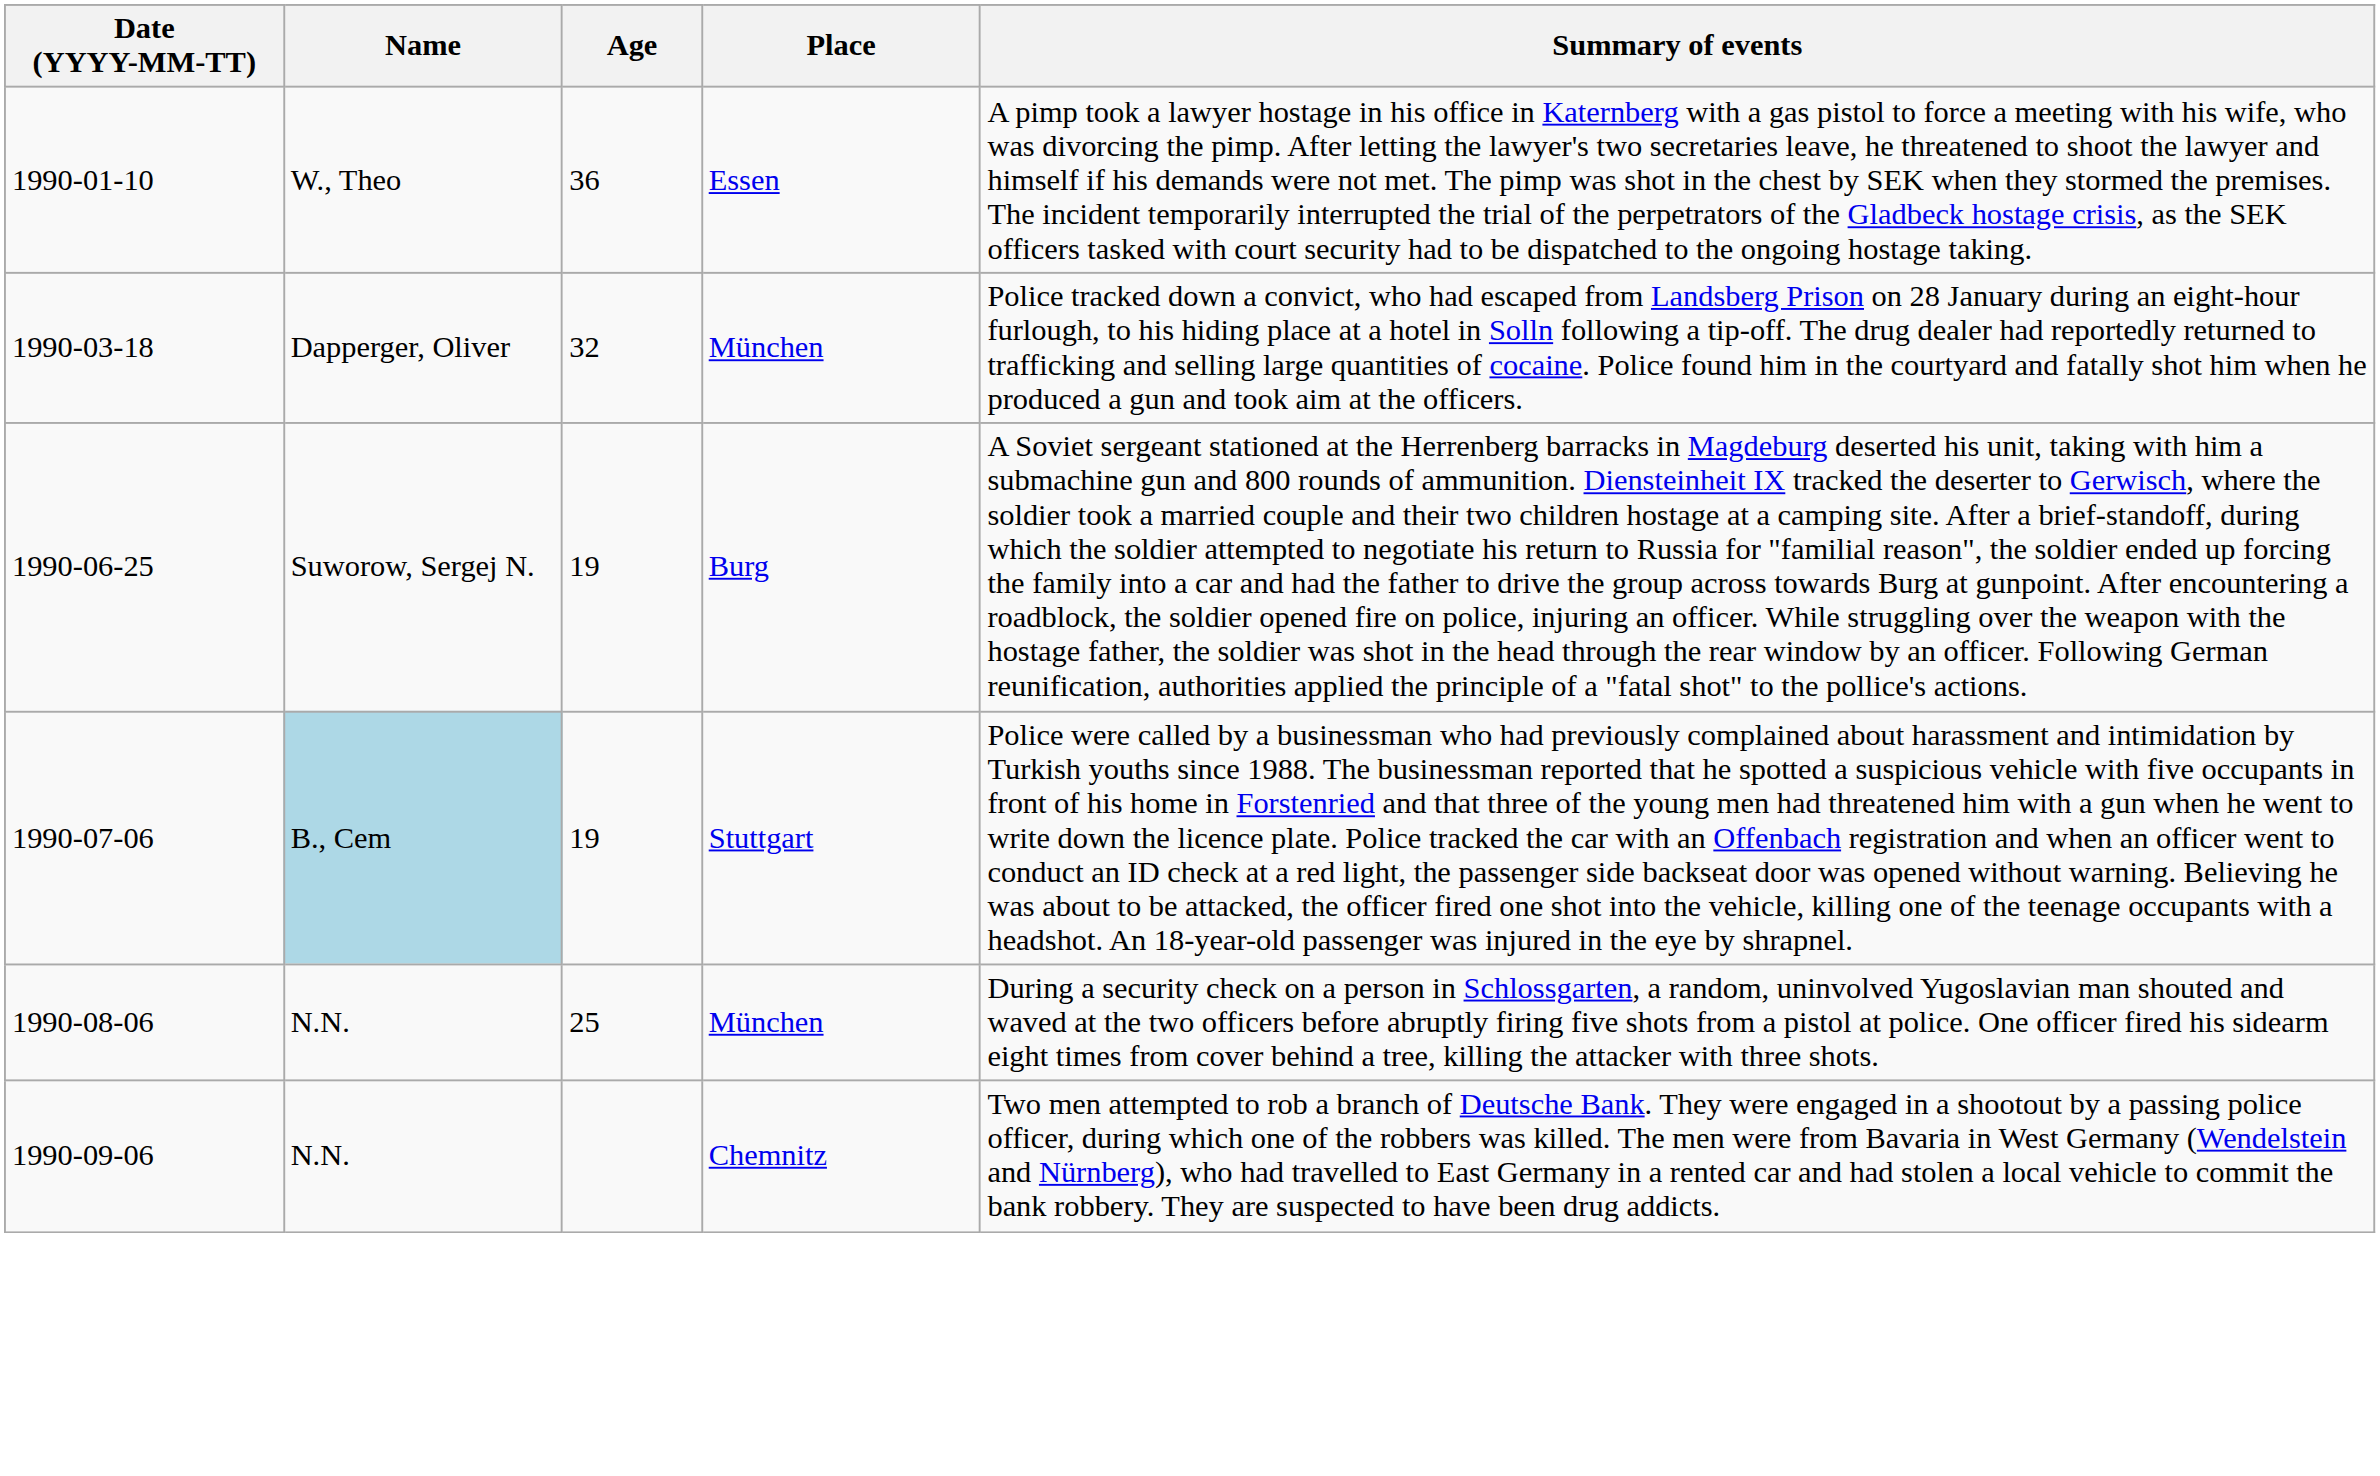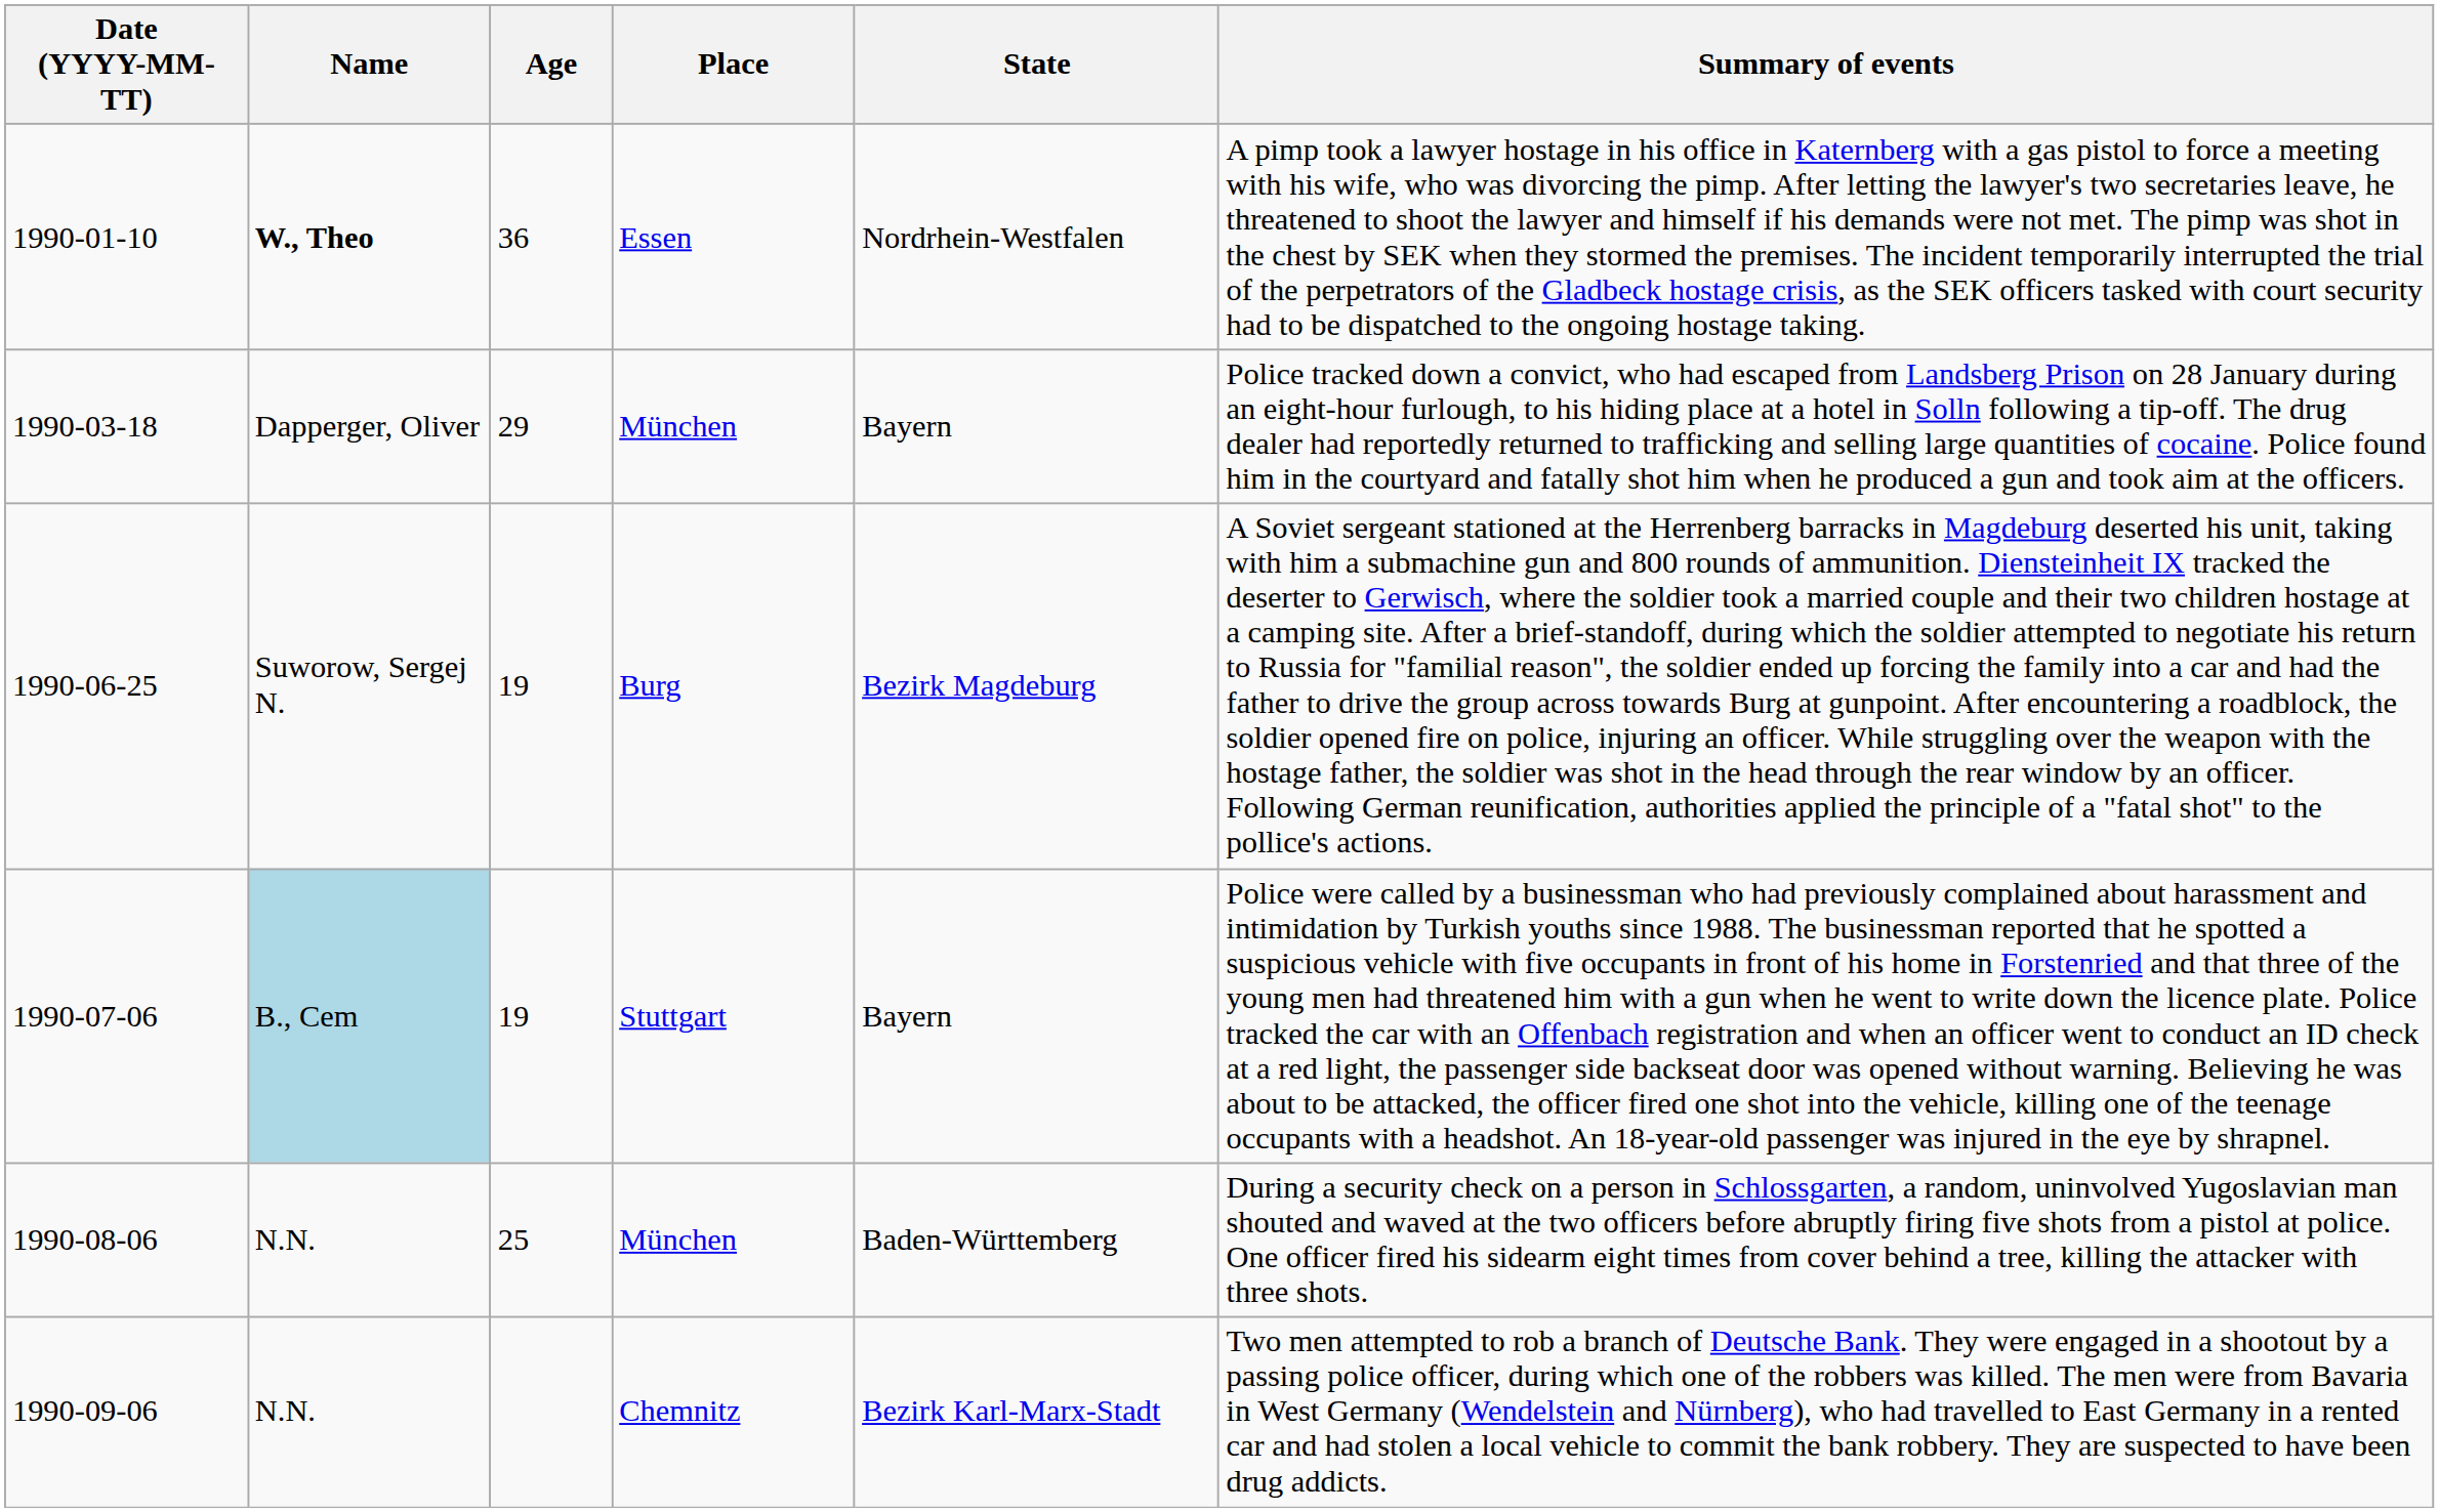+ column: State | Nordrhein-Westfalen | Bayern | Bezirk Magdeburg | Bayern | Baden-Württemberg | Bezirk Karl-Marx-Stadt
1990-01-10 | Name: normal -> bold
1990-03-18 | Age: 32 -> 29
